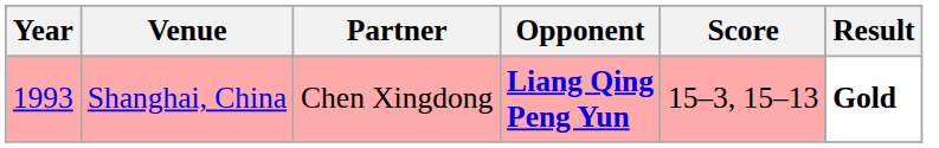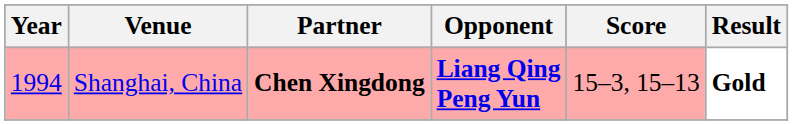Shanghai, China | Year: 1993 -> 1994
Shanghai, China | Partner: normal -> bold
